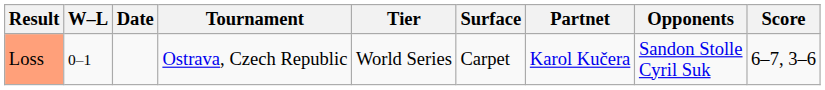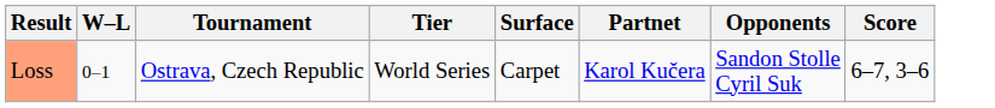- column: Date
